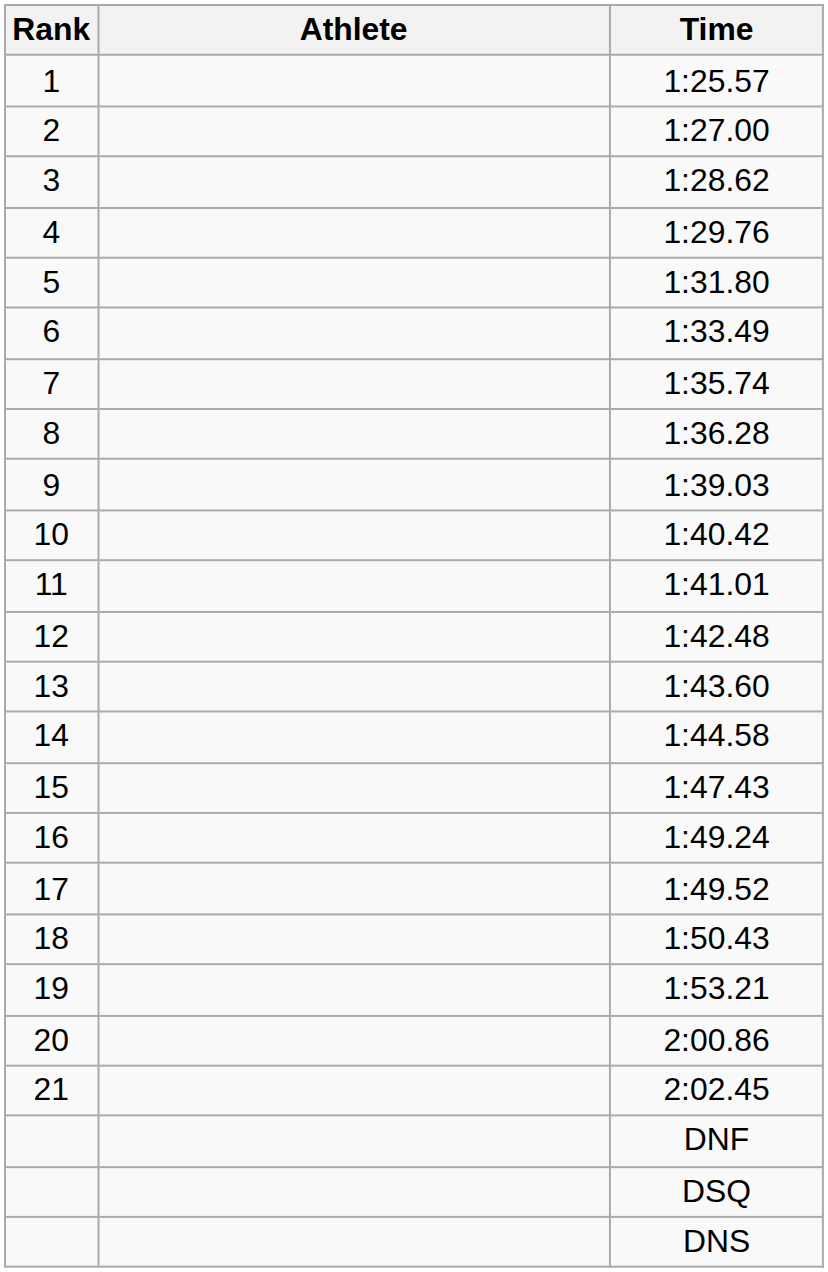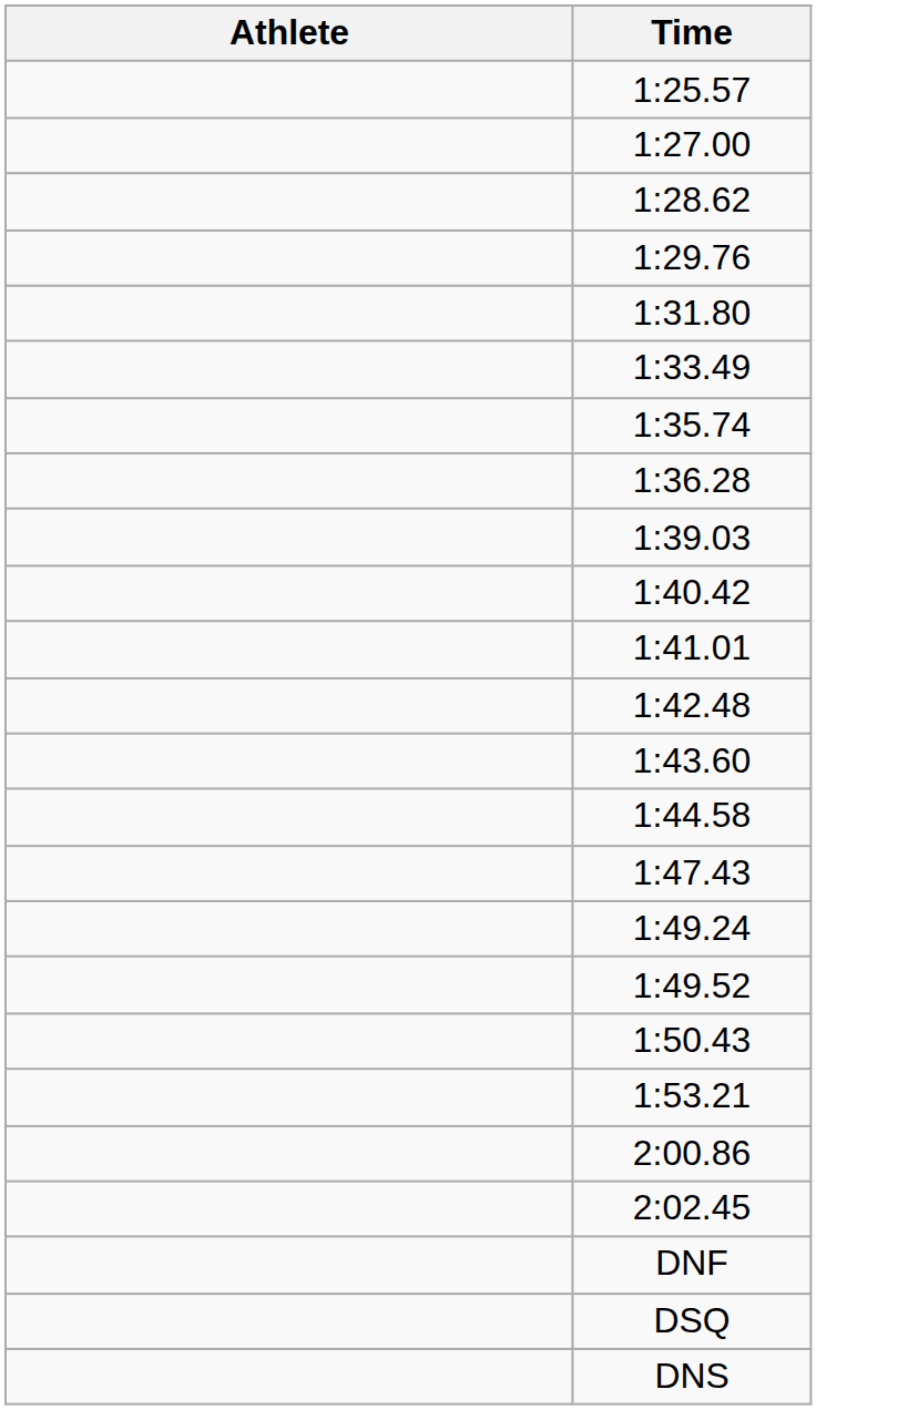- column: Rank | 1 | 2 | 3 | 4 | 5 | 6 | 7 | 8 | 9 | 10 | 11 | 12 | 13 | 14 | 15 | 16 | 17 | 18 | 19 | 20 | 21
